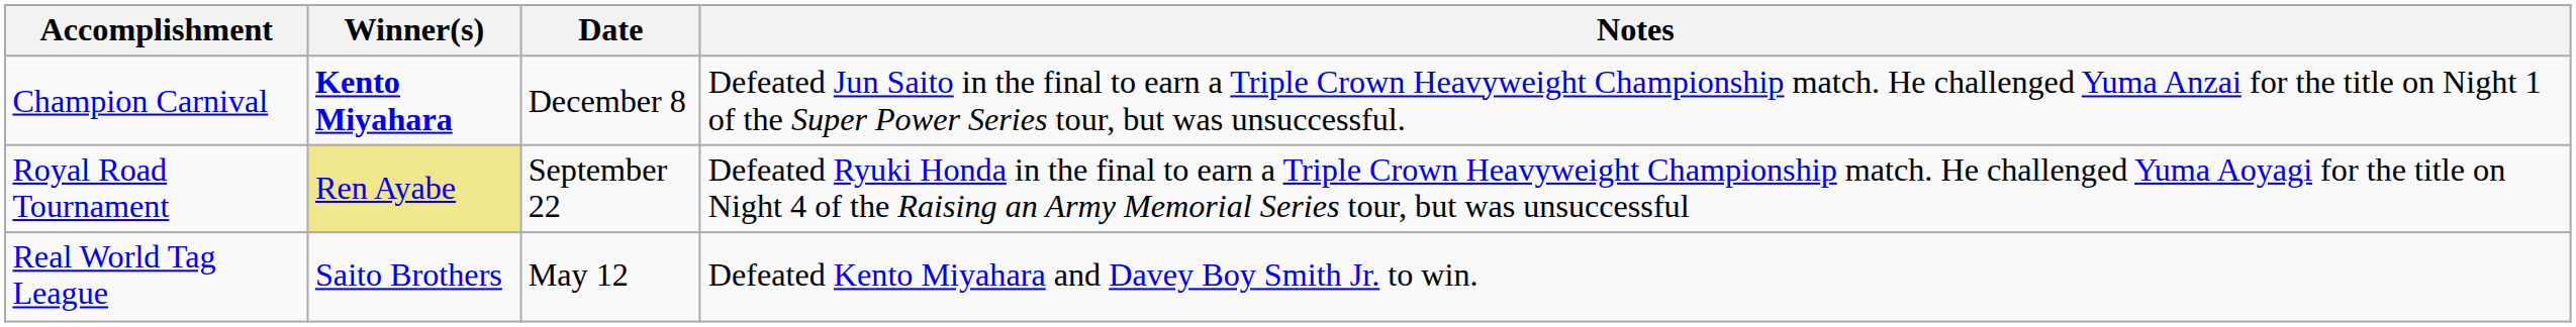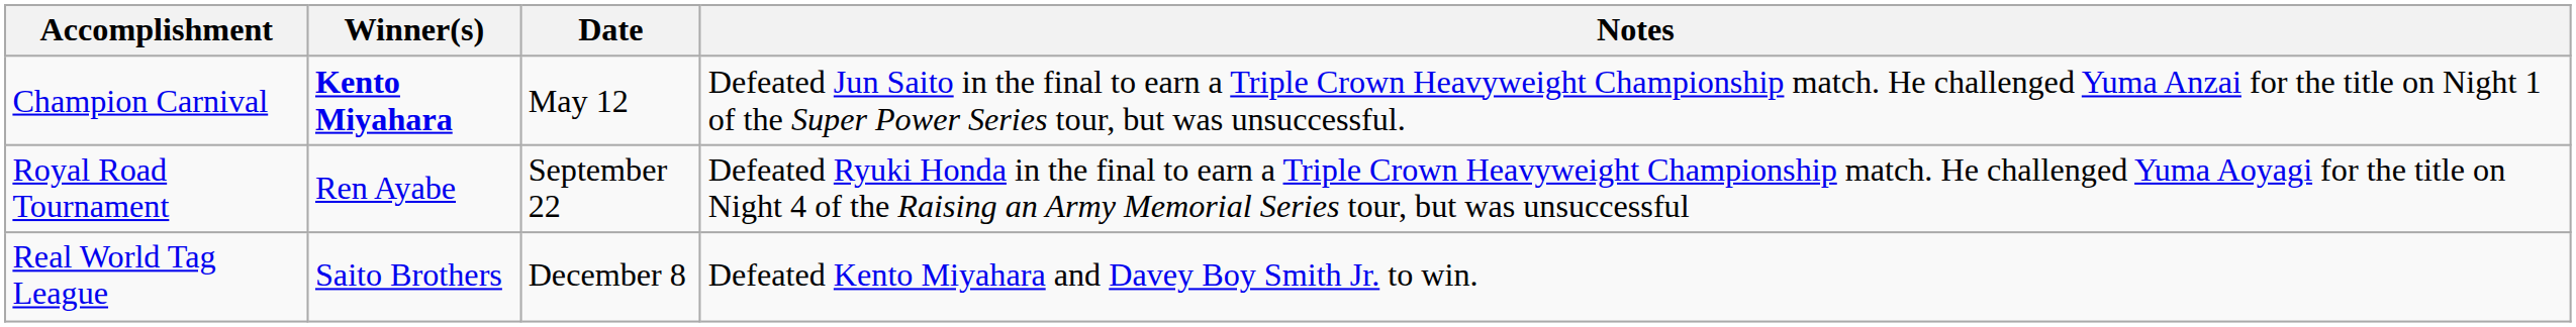Champion Carnival | Date: December 8 -> May 12
Royal Road Tournament | Winner(s): khaki background -> no background
Real World Tag League | Date: May 12 -> December 8
